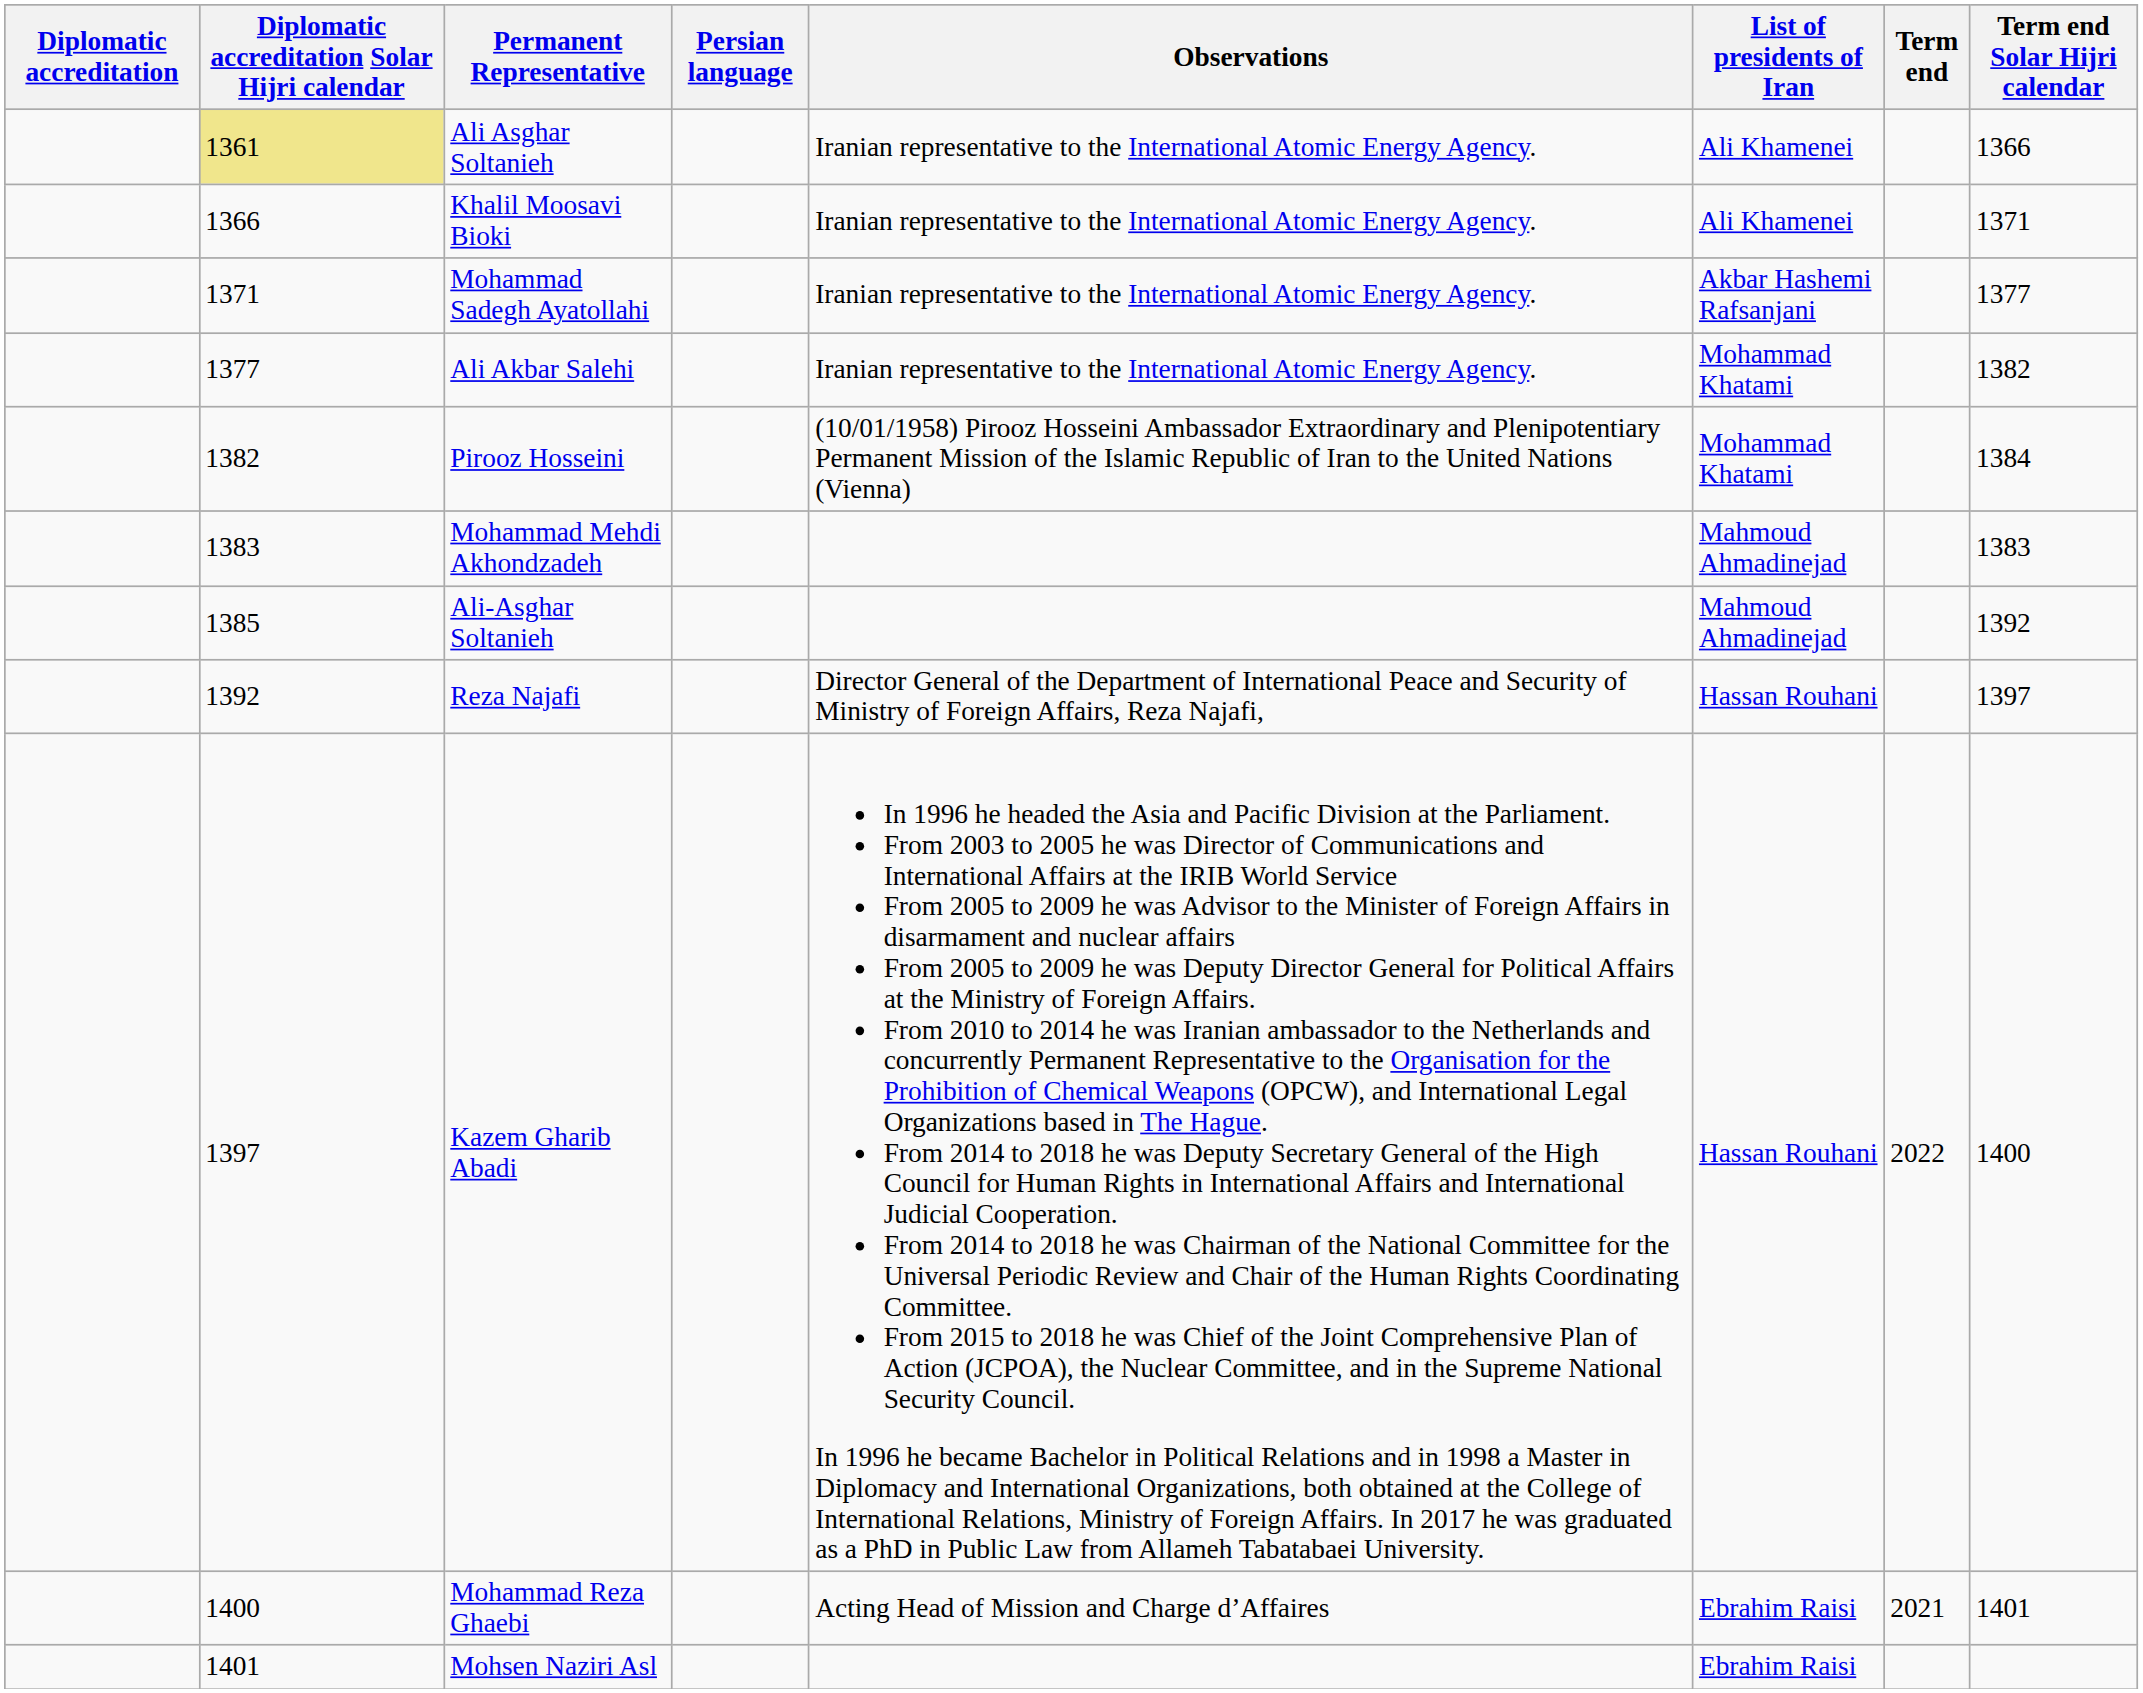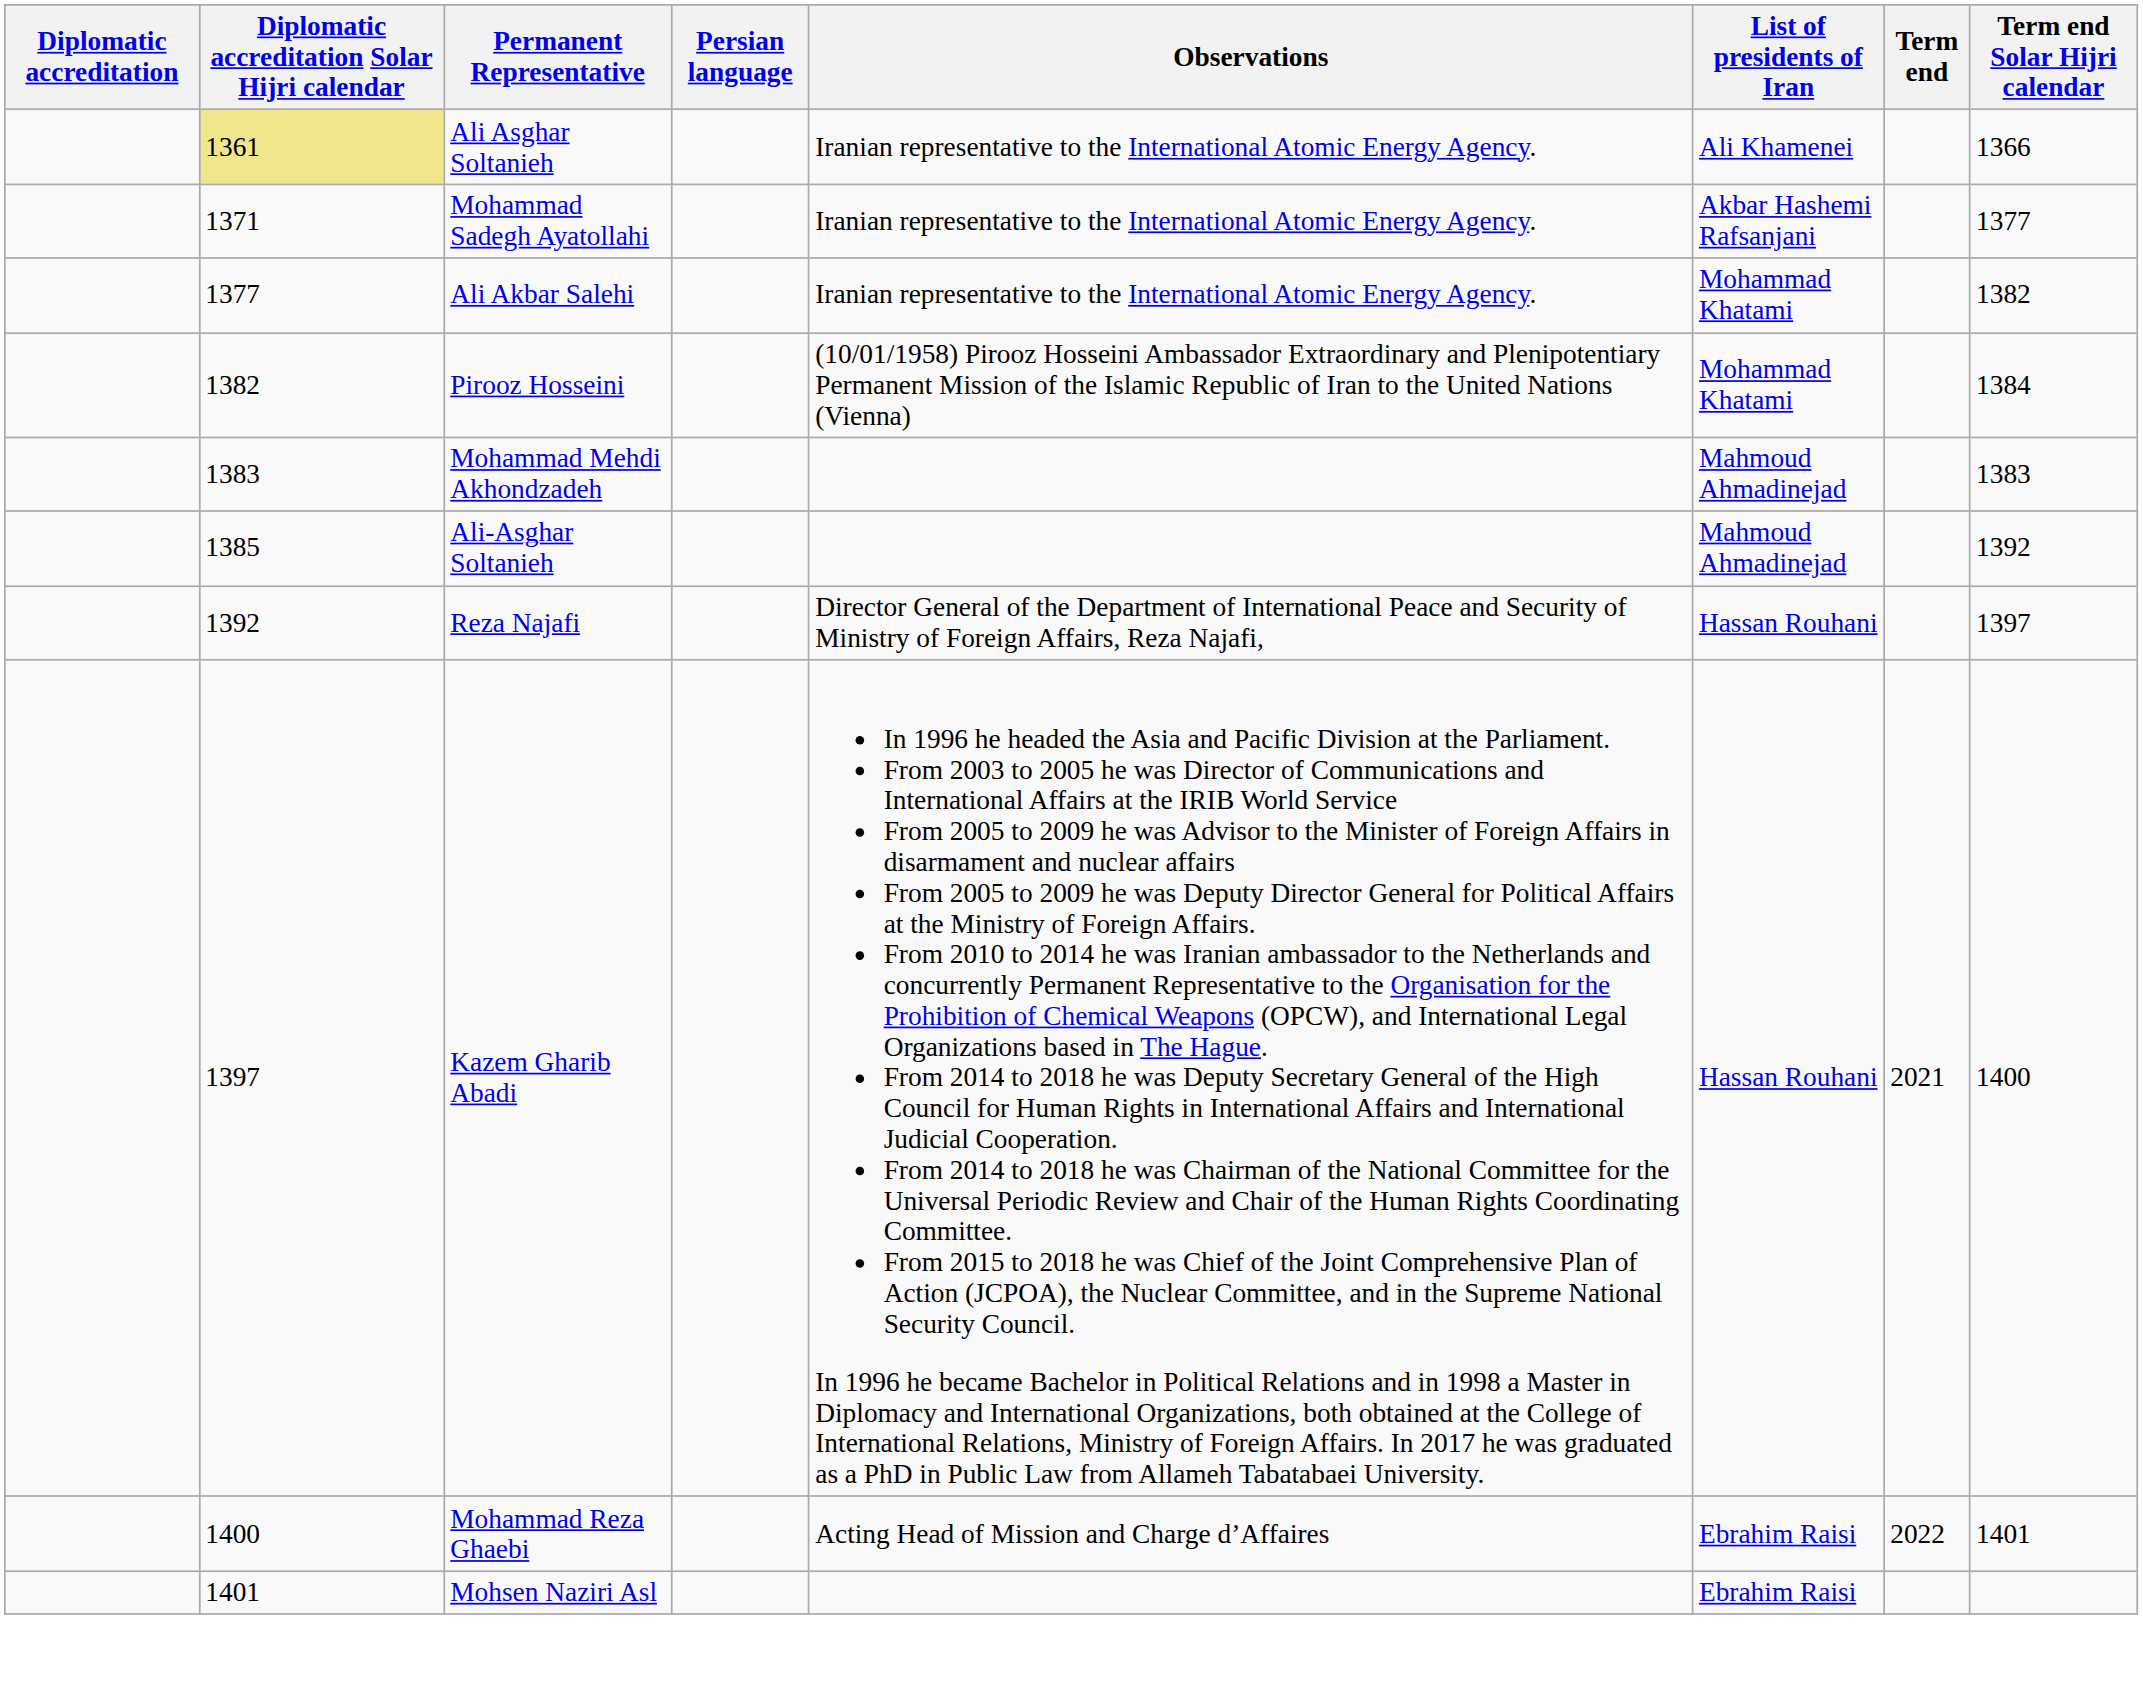- row: 1366 | Khalil Moosavi Bioki | Iranian representative to the International Atomic Energy Agency. | Ali Khamenei | 1371
Kazem Gharib Abadi | Term end: 2022 -> 2021
Mohammad Reza Ghaebi | Term end: 2021 -> 2022
